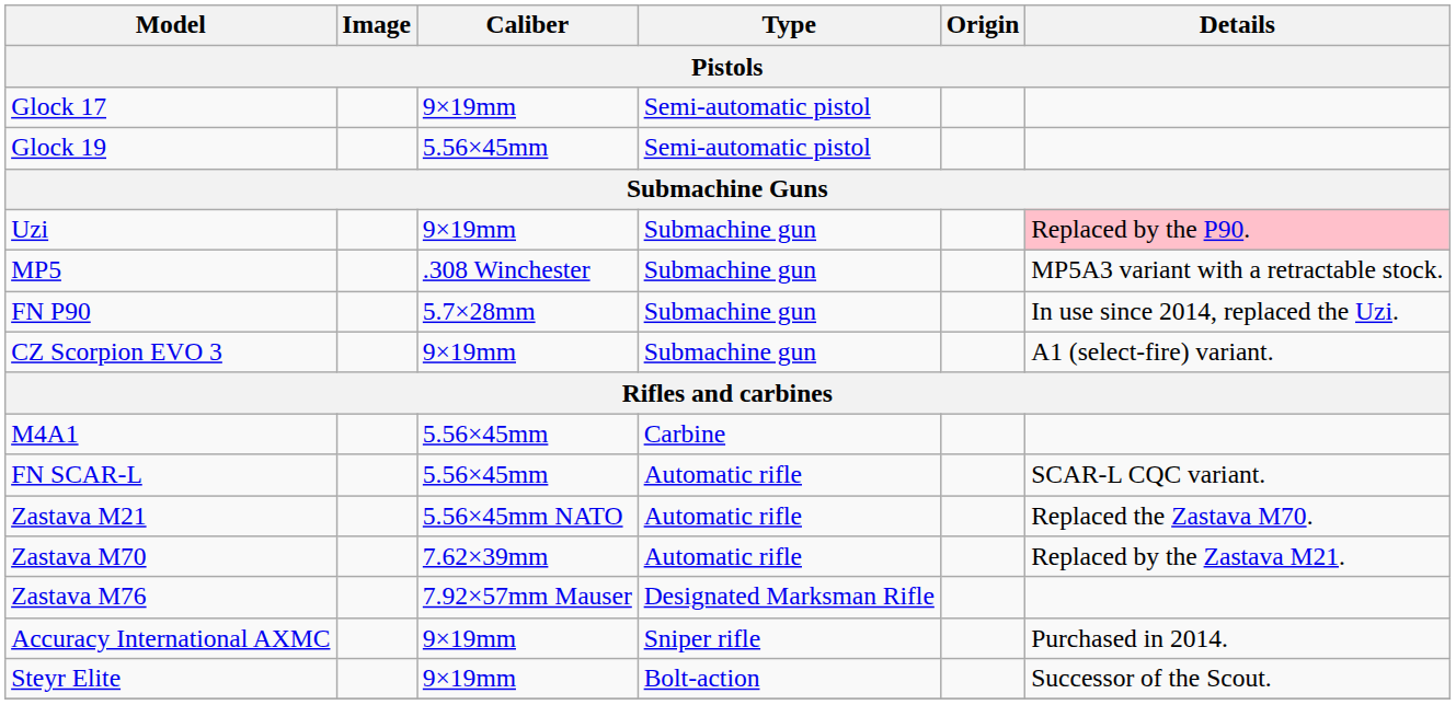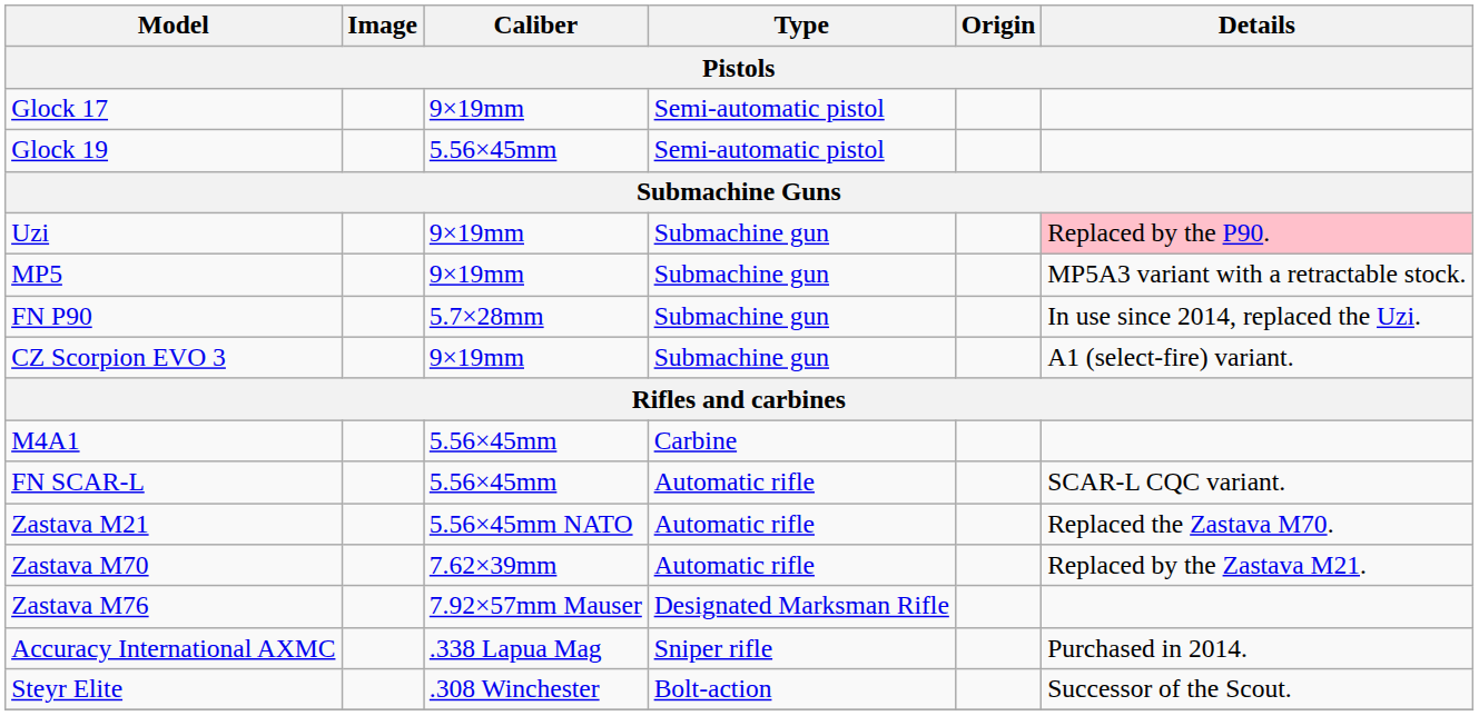MP5 | Caliber: .308 Winchester -> 9×19mm
Accuracy International AXMC | Caliber: 9×19mm -> .338 Lapua Mag
Steyr Elite | Caliber: 9×19mm -> .308 Winchester
